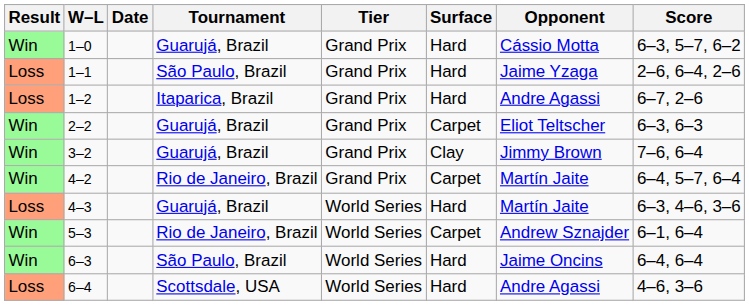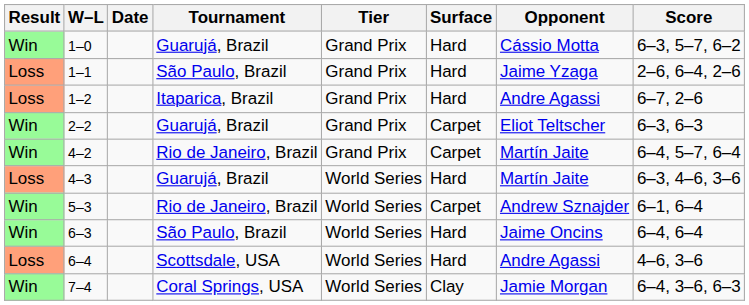- row: Win | 3–2 | Guarujá, Brazil | Grand Prix | Clay | Jimmy Brown | 7–6, 6–4
+ row: Win | 7–4 | Coral Springs, USA | World Series | Clay | Jamie Morgan | 6–4, 3–6, 6–3
